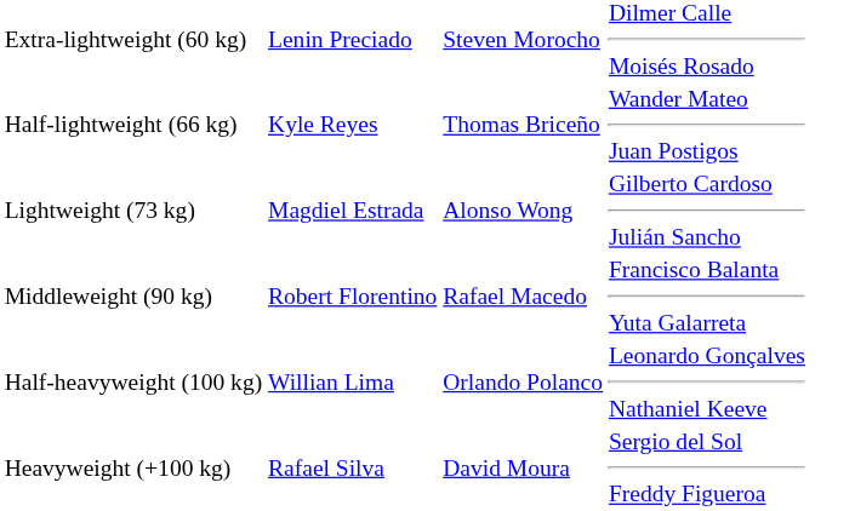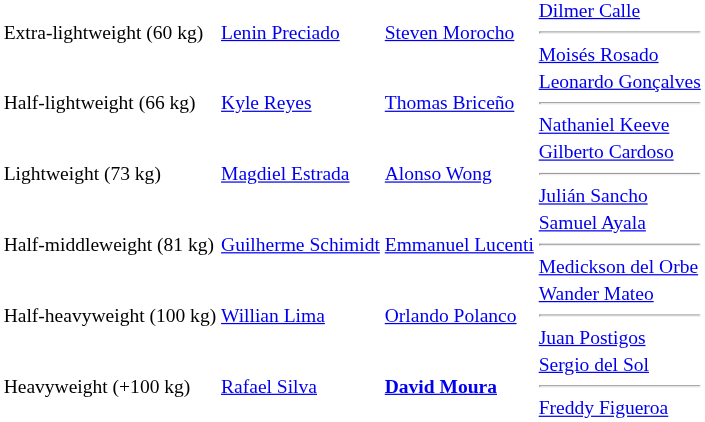Half-lightweight (66 kg) | column 4: Wander Mateo Juan Postigos -> Leonardo Gonçalves Nathaniel Keeve
+ row: Half-middleweight (81 kg) | Guilherme Schimidt | Emmanuel Lucenti | Samuel Ayala Medickson del Orbe
- row: Middleweight (90 kg) | Robert Florentino | Rafael Macedo | Francisco Balanta Yuta Galarreta
Half-heavyweight (100 kg) | column 4: Leonardo Gonçalves Nathaniel Keeve -> Wander Mateo Juan Postigos
Heavyweight (+100 kg) | column 3: normal -> bold
